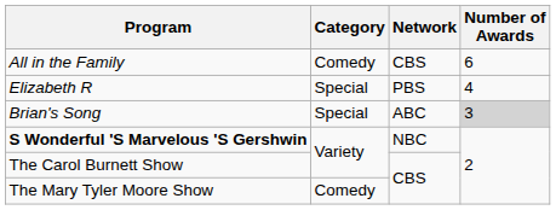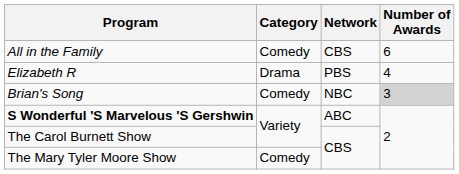Elizabeth R | Category: Special -> Drama
Brian's Song | Category: Special -> Comedy
Brian's Song | Network: ABC -> NBC
S Wonderful 'S Marvelous 'S Gershwin | Network: NBC -> ABC
